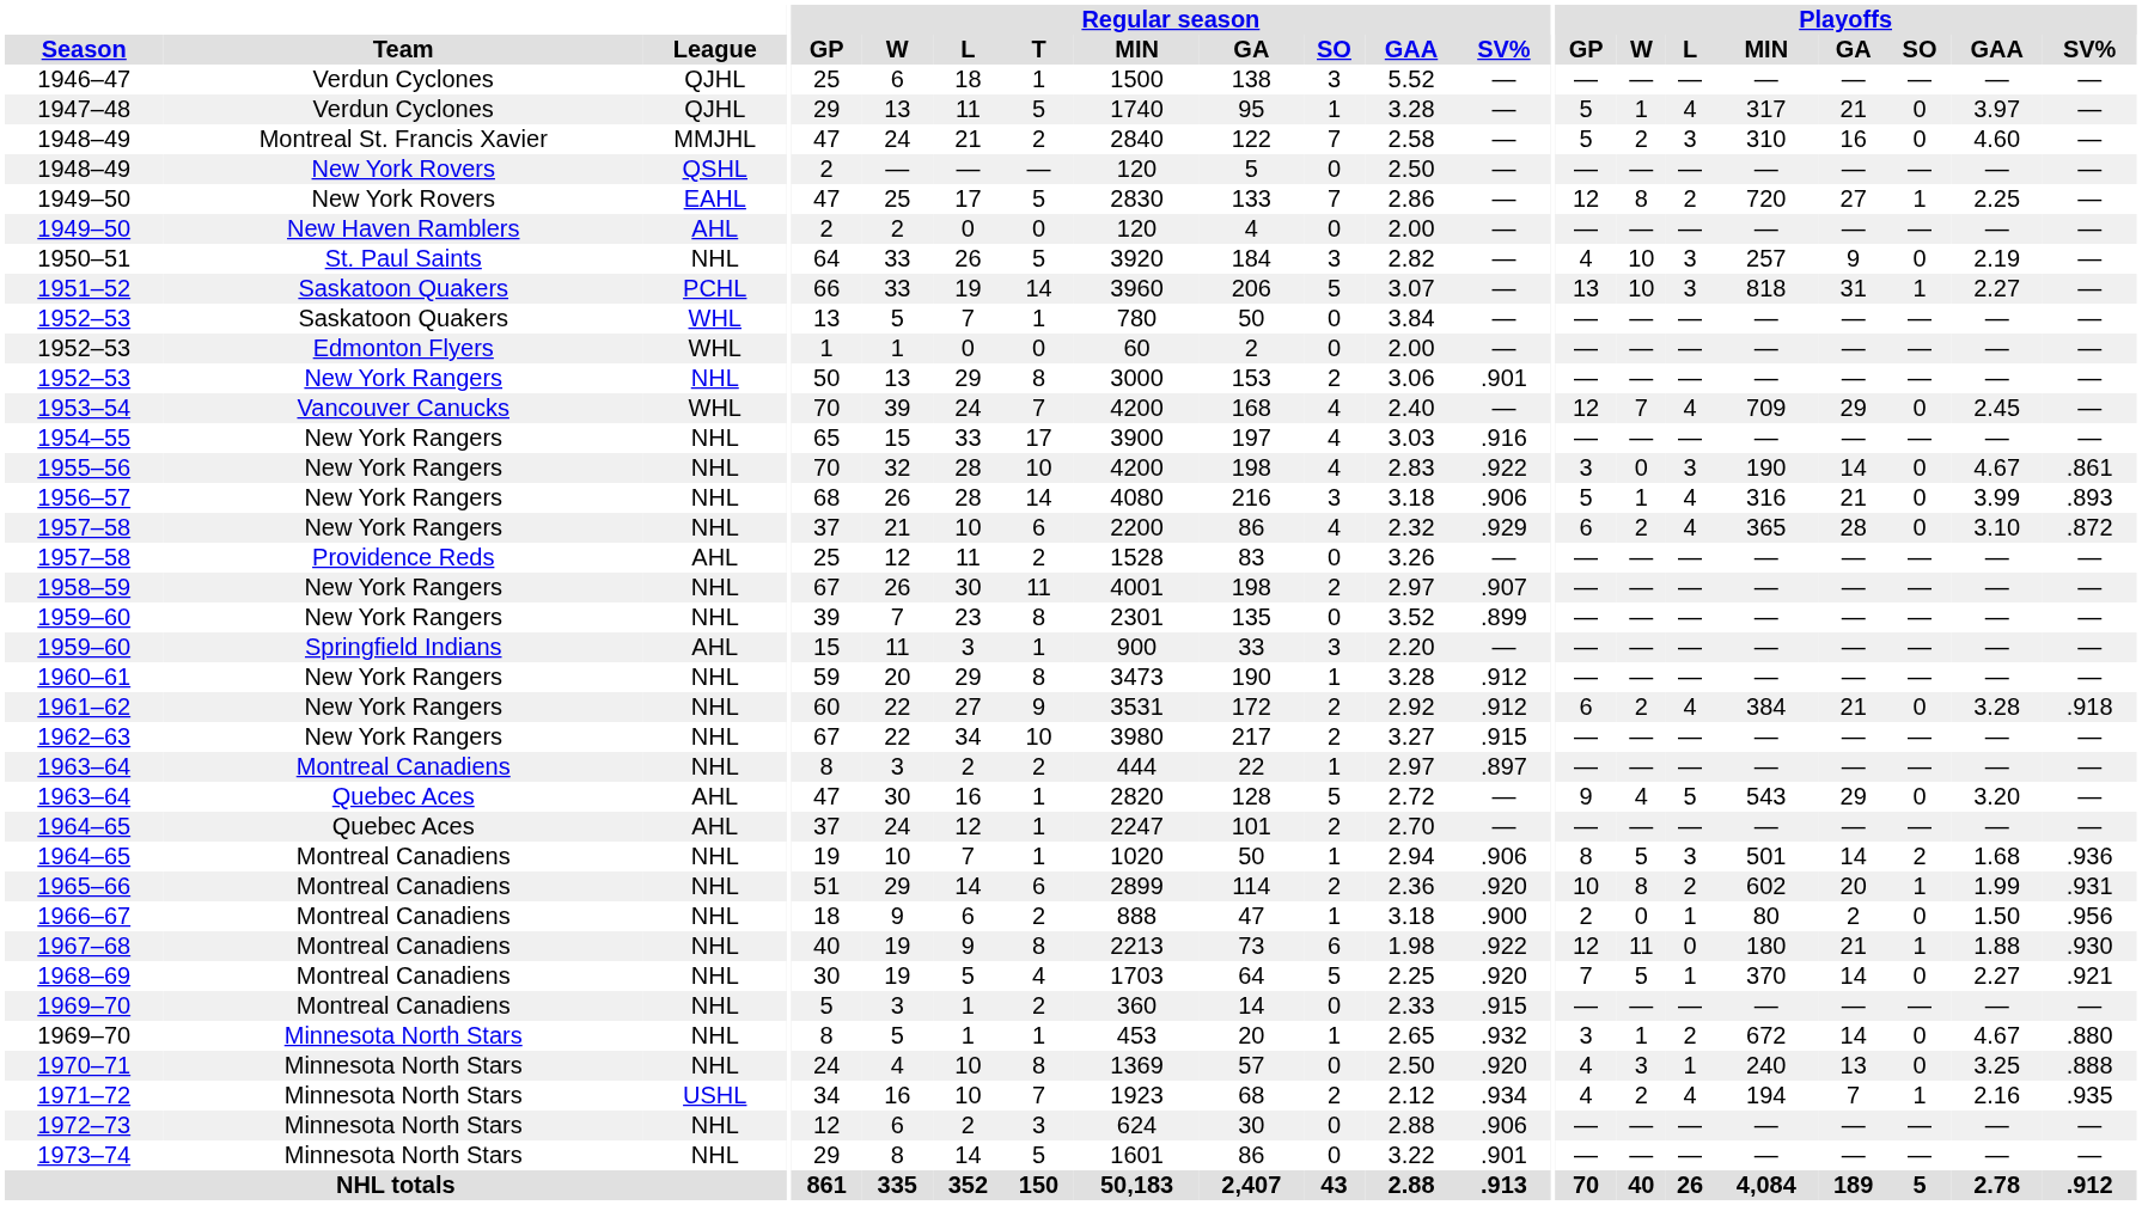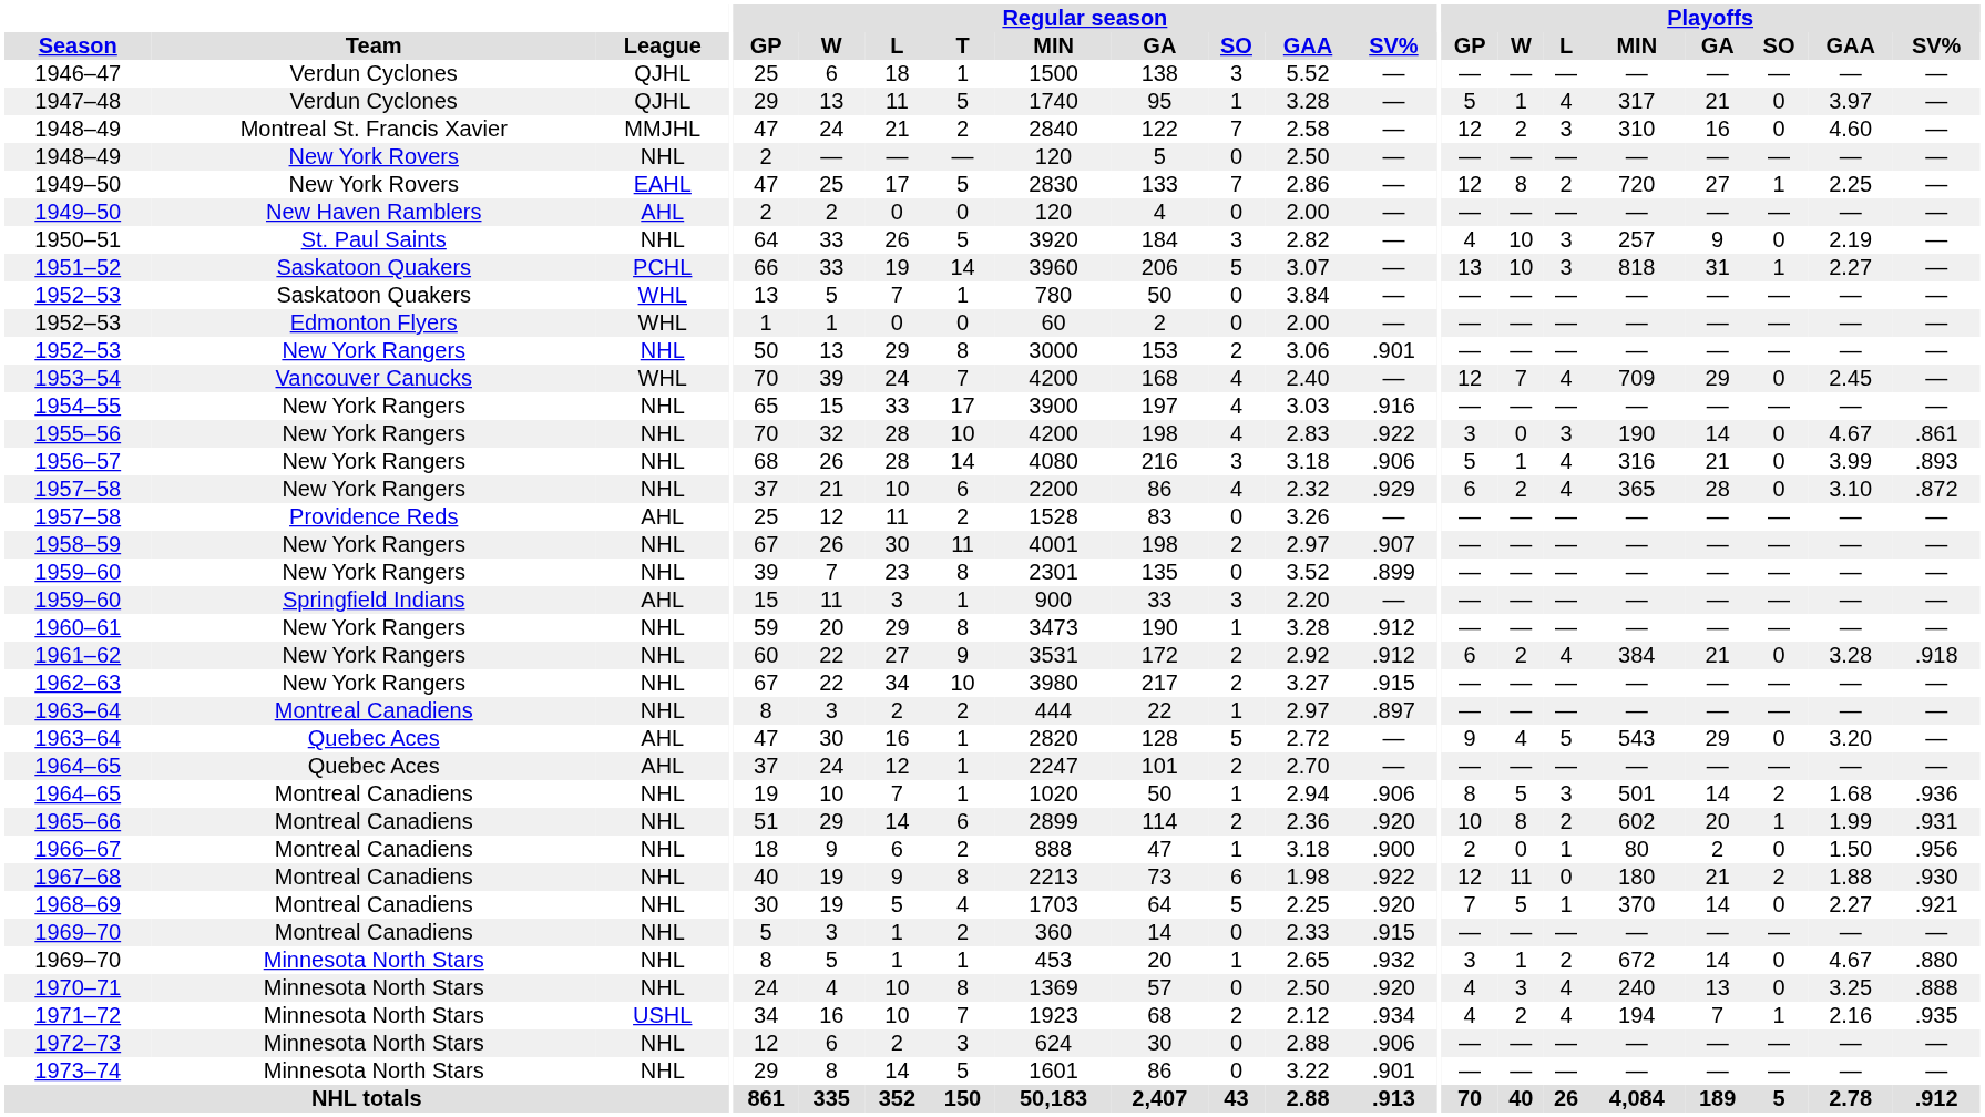1948–49 / Montreal St. Francis Xavier | Playoffs / GP: 5 -> 12
1948–49 / New York Rovers | League: QSHL -> NHL
1967–68 | Playoffs / SO: 1 -> 2
1970–71 | Playoffs / L: 1 -> 4
